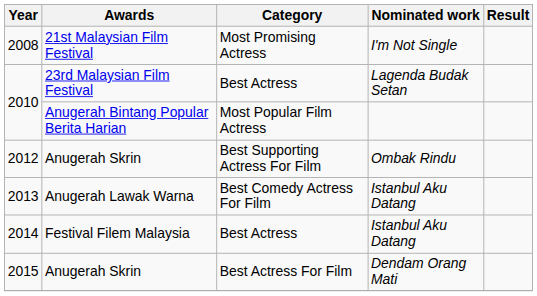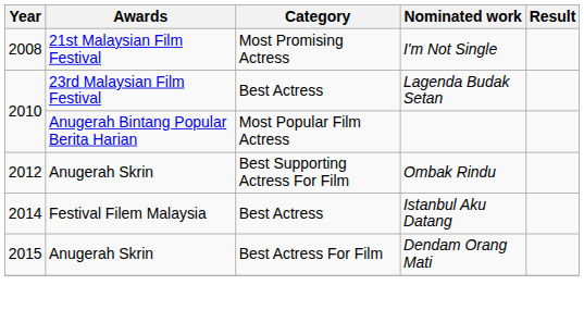- row: 2013 | Anugerah Lawak Warna | Best Comedy Actress For Film | Istanbul Aku Datang
